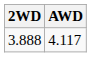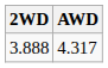3.888 | AWD: 4.117 -> 4.317
